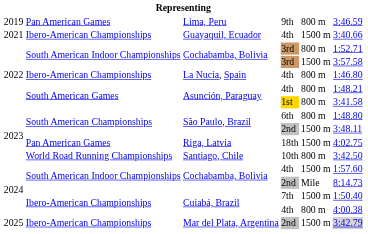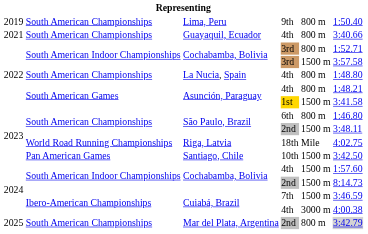Lima, Peru | column 2: Pan American Games -> South American Championships
Lima, Peru | column 6: 3:46.59 -> 1:50.40
Guayaquil, Ecuador | column 2: Ibero-American Championships -> South American Championships
Guayaquil, Ecuador | column 5: 1500 m -> 800 m
La Nucia, Spain | column 2: Ibero-American Championships -> South American Championships
La Nucia, Spain | column 6: 1:46.80 -> 1:48.80
Asunción, Paraguay / 1st | column 5: 800 m -> 1500 m
São Paulo, Brazil / 6th | column 6: 1:48.80 -> 1:46.80
Riga, Latvia | column 2: Pan American Games -> World Road Running Championships
Riga, Latvia | column 5: 1500 m -> Mile
Santiago, Chile | column 2: World Road Running Championships -> Pan American Games
Santiago, Chile | column 5: 800 m -> 1500 m
Cochabamba, Bolivia / 2nd | column 5: Mile -> 1500 m
Cuiabá, Brazil / 7th | column 6: 1:50.40 -> 3:46.59
Cuiabá, Brazil / 4th | column 5: 800 m -> 3000 m
Mar del Plata, Argentina | column 2: Ibero-American Championships -> South American Championships
Mar del Plata, Argentina | column 5: 1500 m -> 800 m
